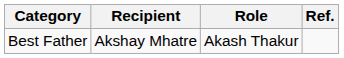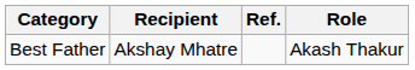columns swapped: Role <-> Ref.
